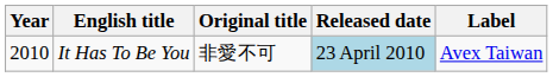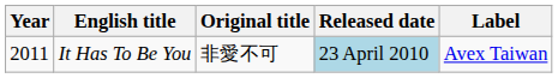It Has To Be You | Year: 2010 -> 2011
